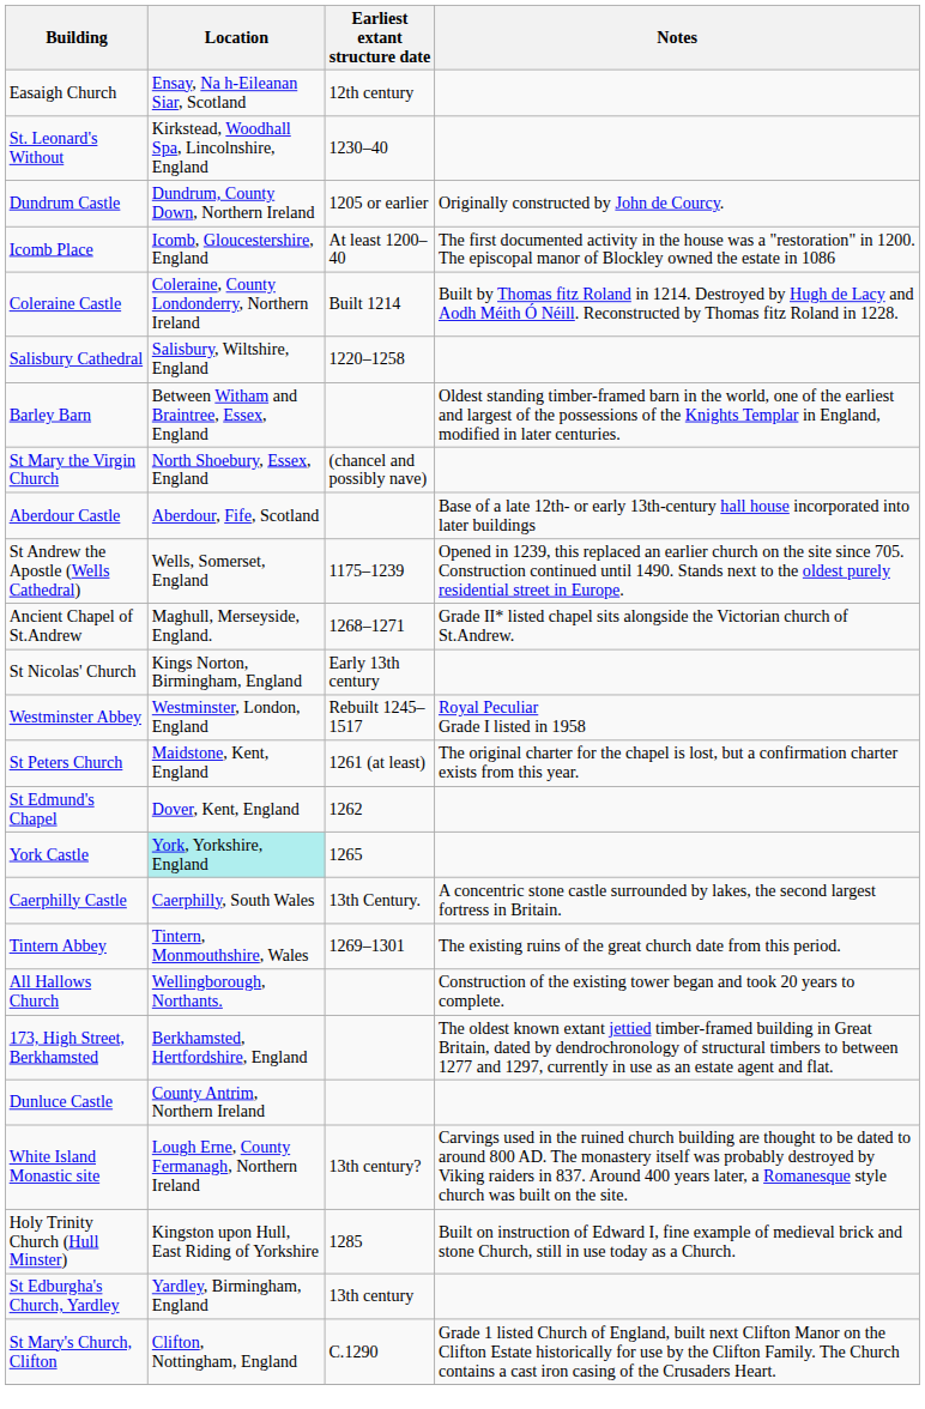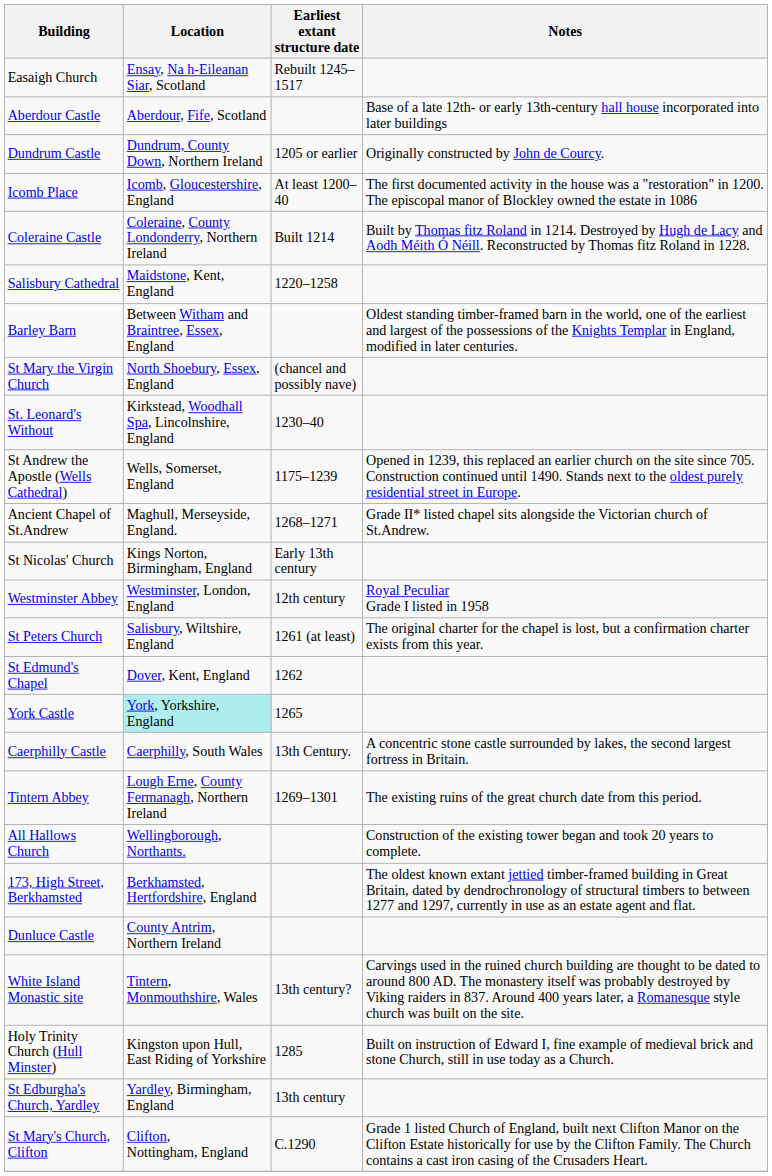Easaigh Church | Earliest extant structure date: 12th century -> Rebuilt 1245–1517
rows swapped: Aberdour Castle <-> St. Leonard's Without
Salisbury Cathedral | Location: Salisbury, Wiltshire, England -> Maidstone, Kent, England
Westminster Abbey | Earliest extant structure date: Rebuilt 1245–1517 -> 12th century
St Peters Church | Location: Maidstone, Kent, England -> Salisbury, Wiltshire, England
Tintern Abbey | Location: Tintern, Monmouthshire, Wales -> Lough Erne, County Fermanagh, Northern Ireland
White Island Monastic site | Location: Lough Erne, County Fermanagh, Northern Ireland -> Tintern, Monmouthshire, Wales
